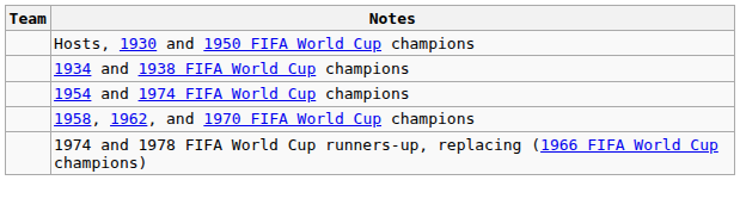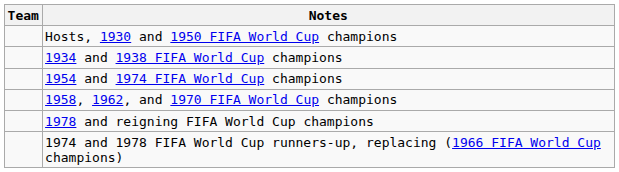+ row: 1978 and reigning FIFA World Cup champions
